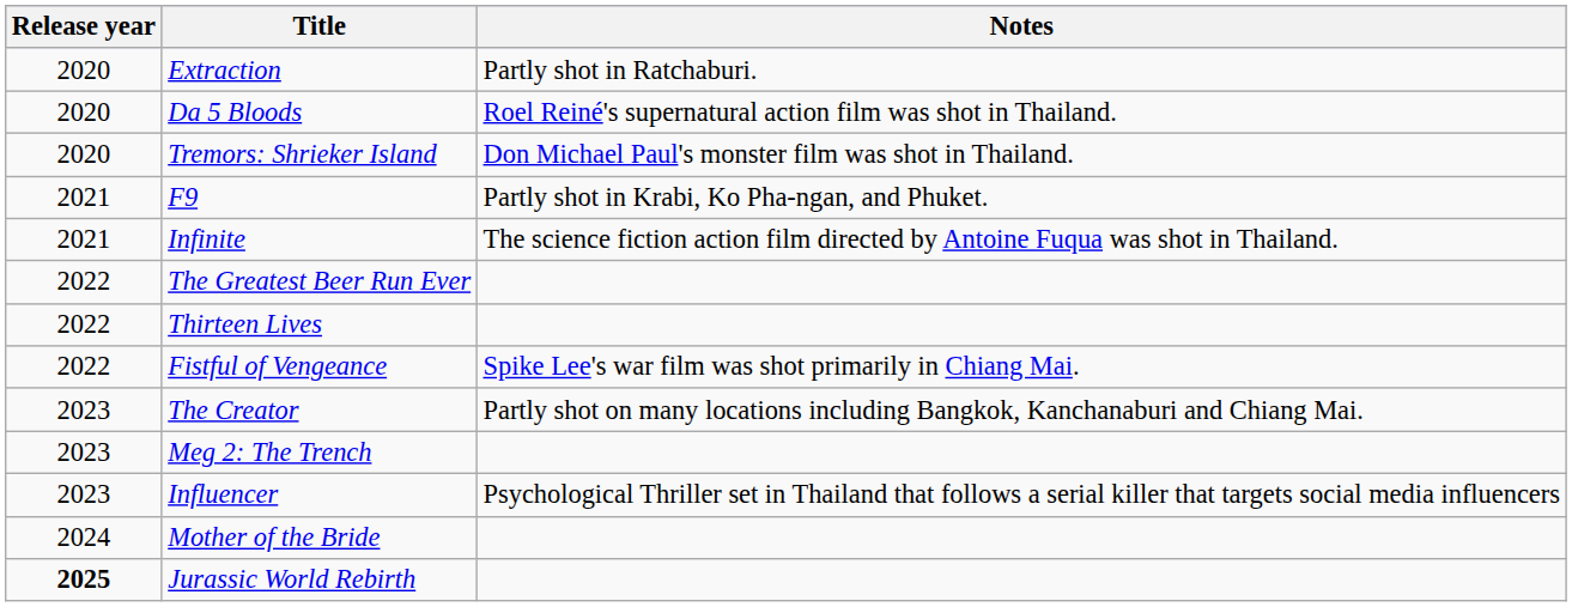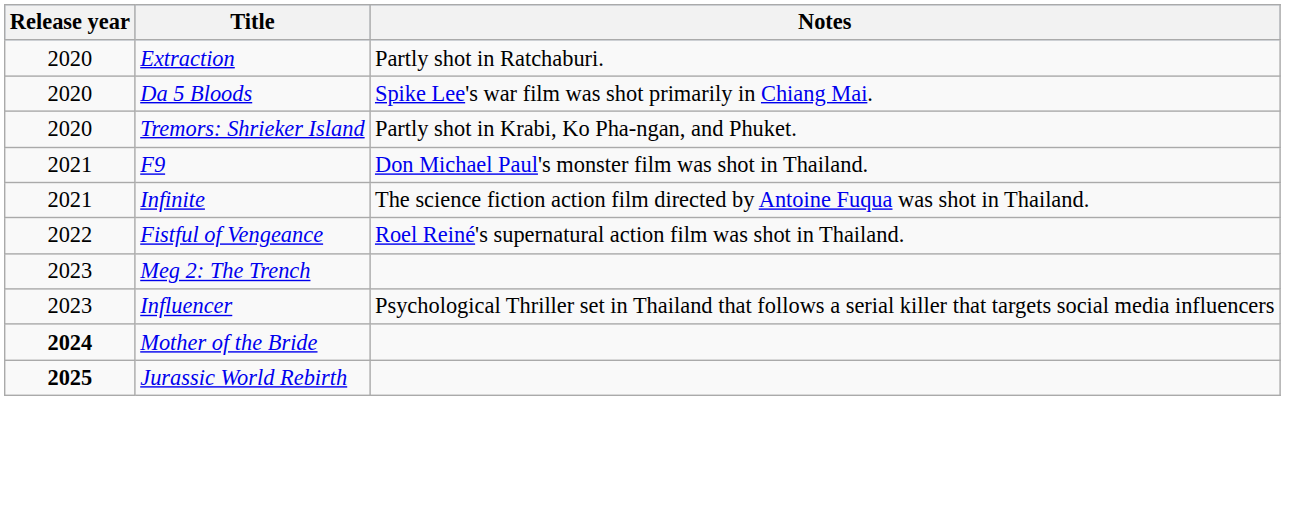Da 5 Bloods | Notes: Roel Reiné's supernatural action film was shot in Thailand. -> Spike Lee's war film was shot primarily in Chiang Mai.
Tremors: Shrieker Island | Notes: Don Michael Paul's monster film was shot in Thailand. -> Partly shot in Krabi, Ko Pha-ngan, and Phuket.
F9 | Notes: Partly shot in Krabi, Ko Pha-ngan, and Phuket. -> Don Michael Paul's monster film was shot in Thailand.
- row: 2022 | The Greatest Beer Run Ever
- row: 2022 | Thirteen Lives
Fistful of Vengeance | Notes: Spike Lee's war film was shot primarily in Chiang Mai. -> Roel Reiné's supernatural action film was shot in Thailand.
- row: 2023 | The Creator | Partly shot on many locations including Bangkok, Kanchanaburi and Chiang Mai.
Mother of the Bride | Release year: normal -> bold
